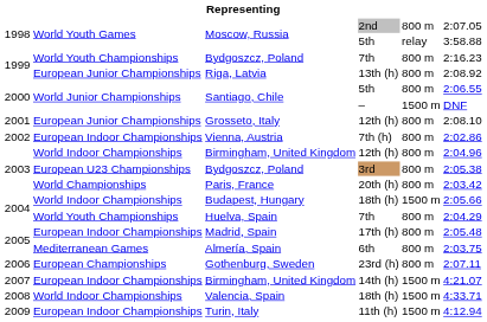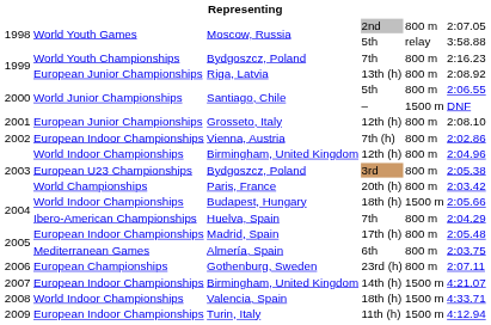Huelva, Spain | column 2: World Youth Championships -> Ibero-American Championships
